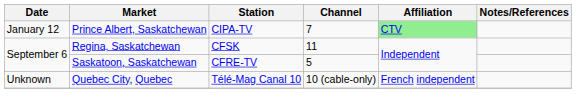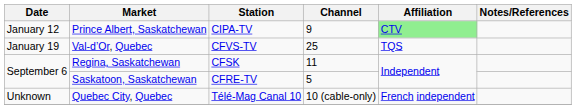Prince Albert, Saskatchewan | Channel: 7 -> 9
+ row: January 19 | Val-d’Or, Quebec | CFVS-TV | 25 | TQS
